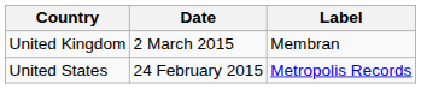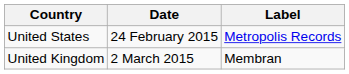rows swapped: United States <-> United Kingdom
